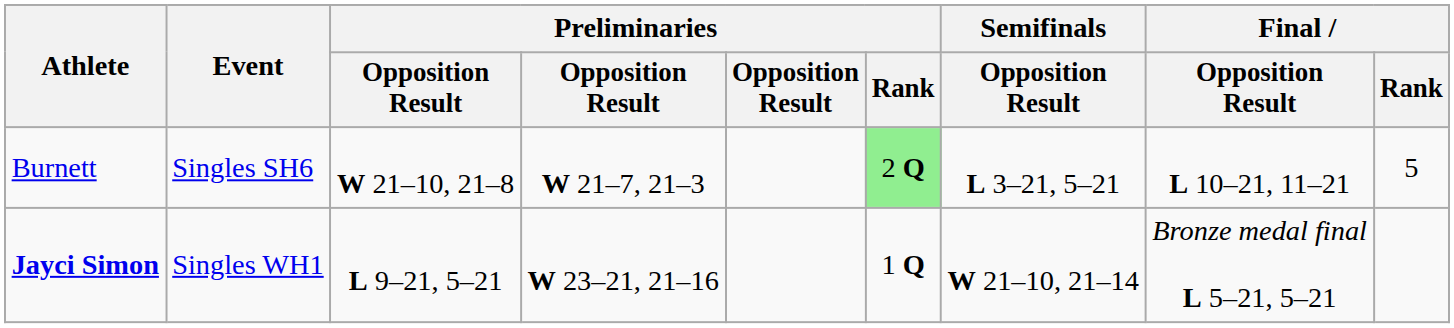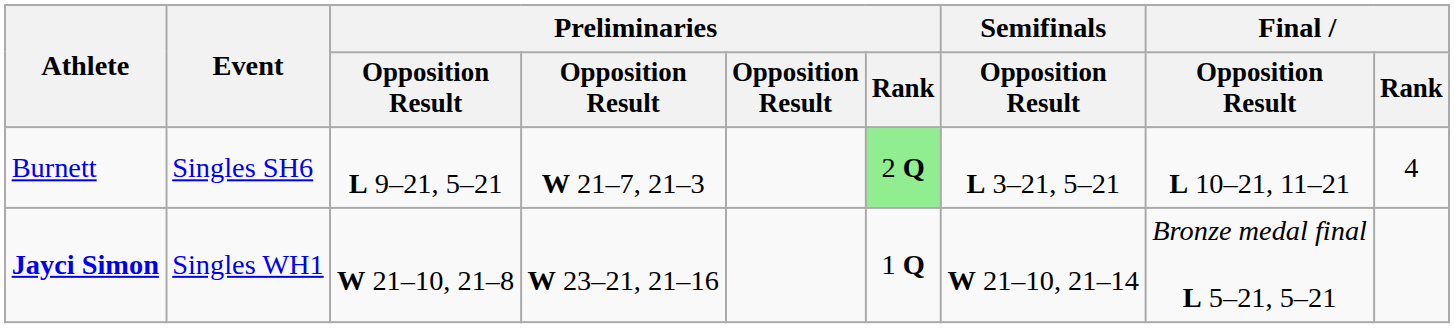Burnett | column 3: W 21–10, 21–8 -> L 9–21, 5–21
Burnett | Final / Rank: 5 -> 4
Jayci Simon | column 3: L 9–21, 5–21 -> W 21–10, 21–8
